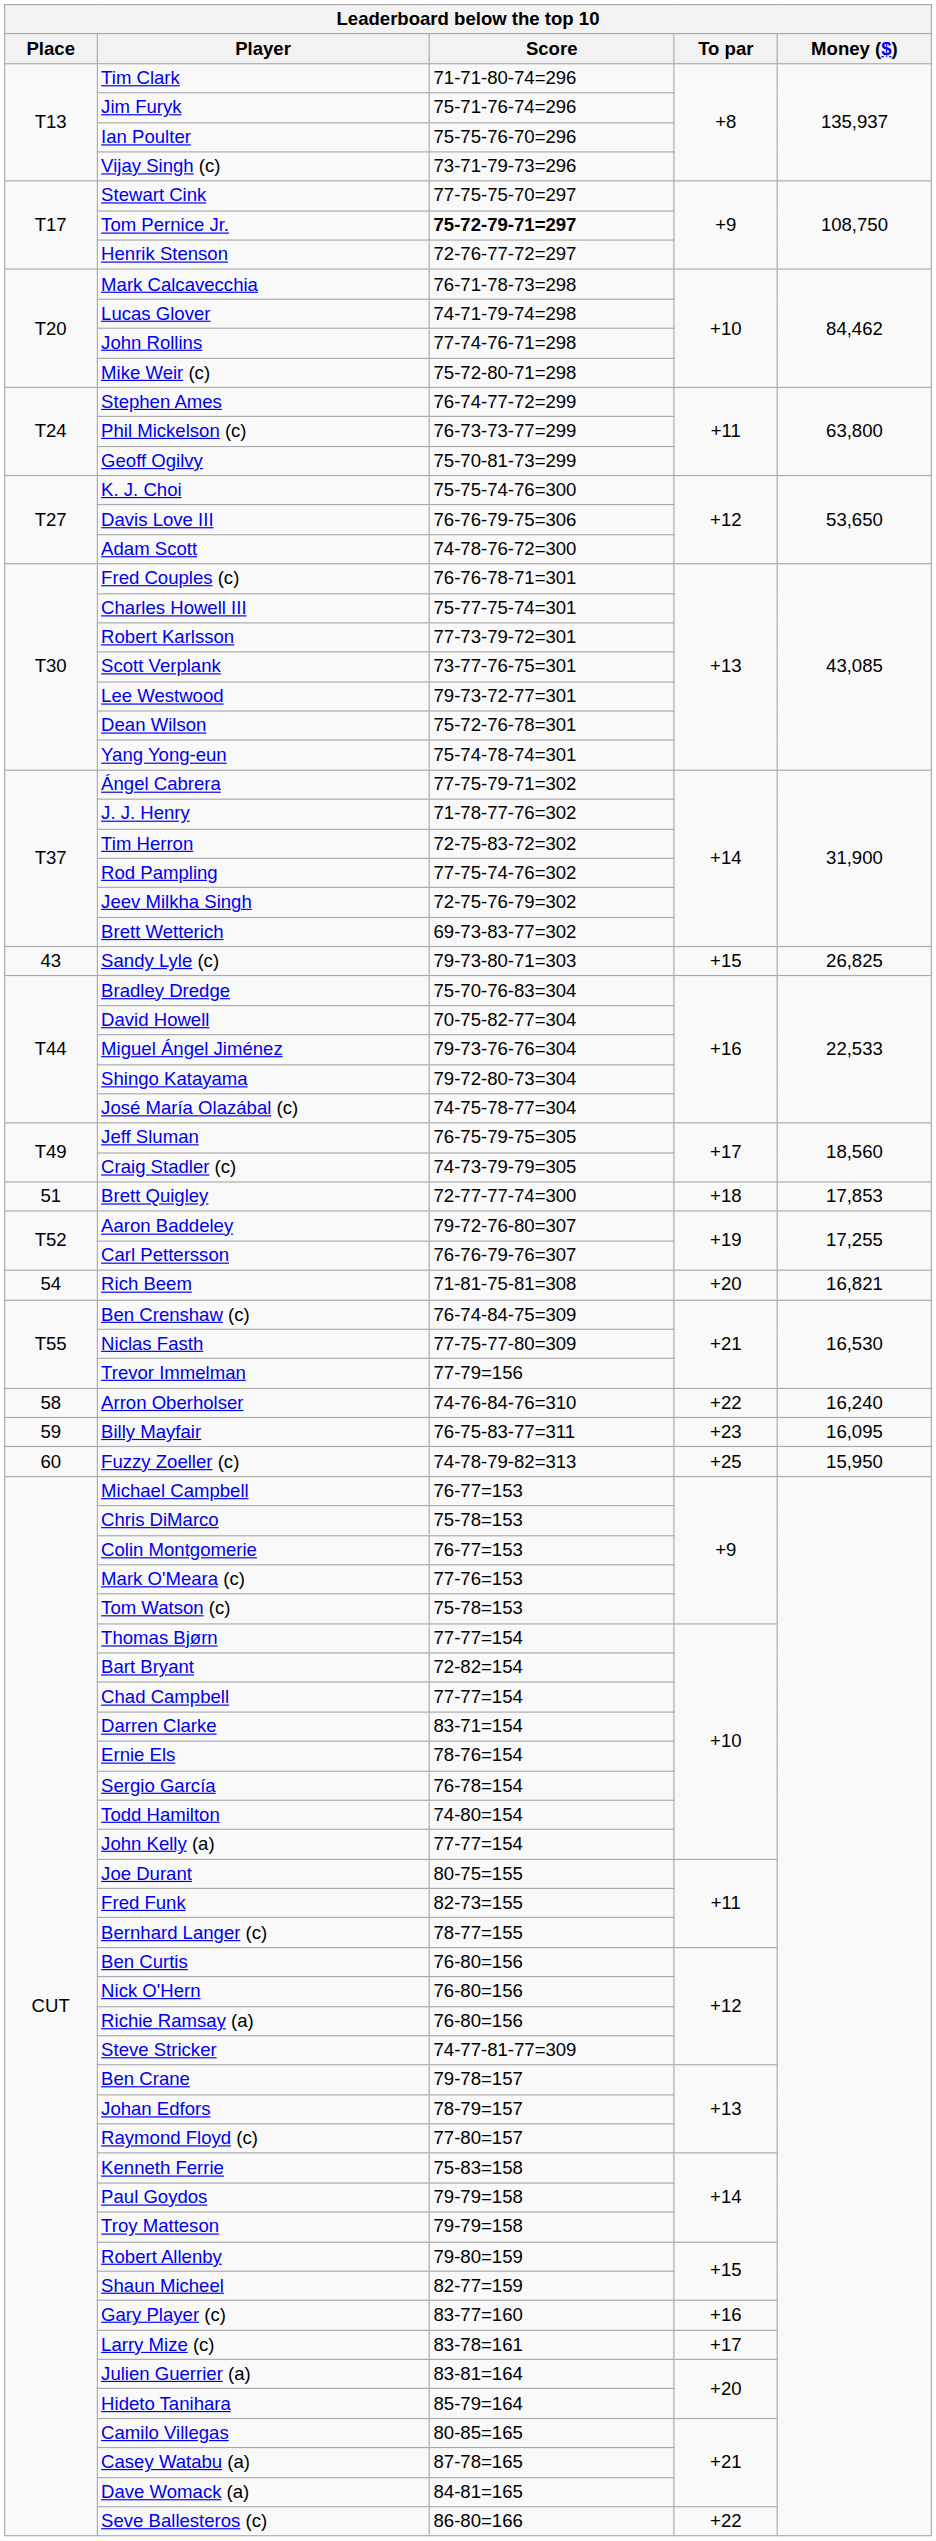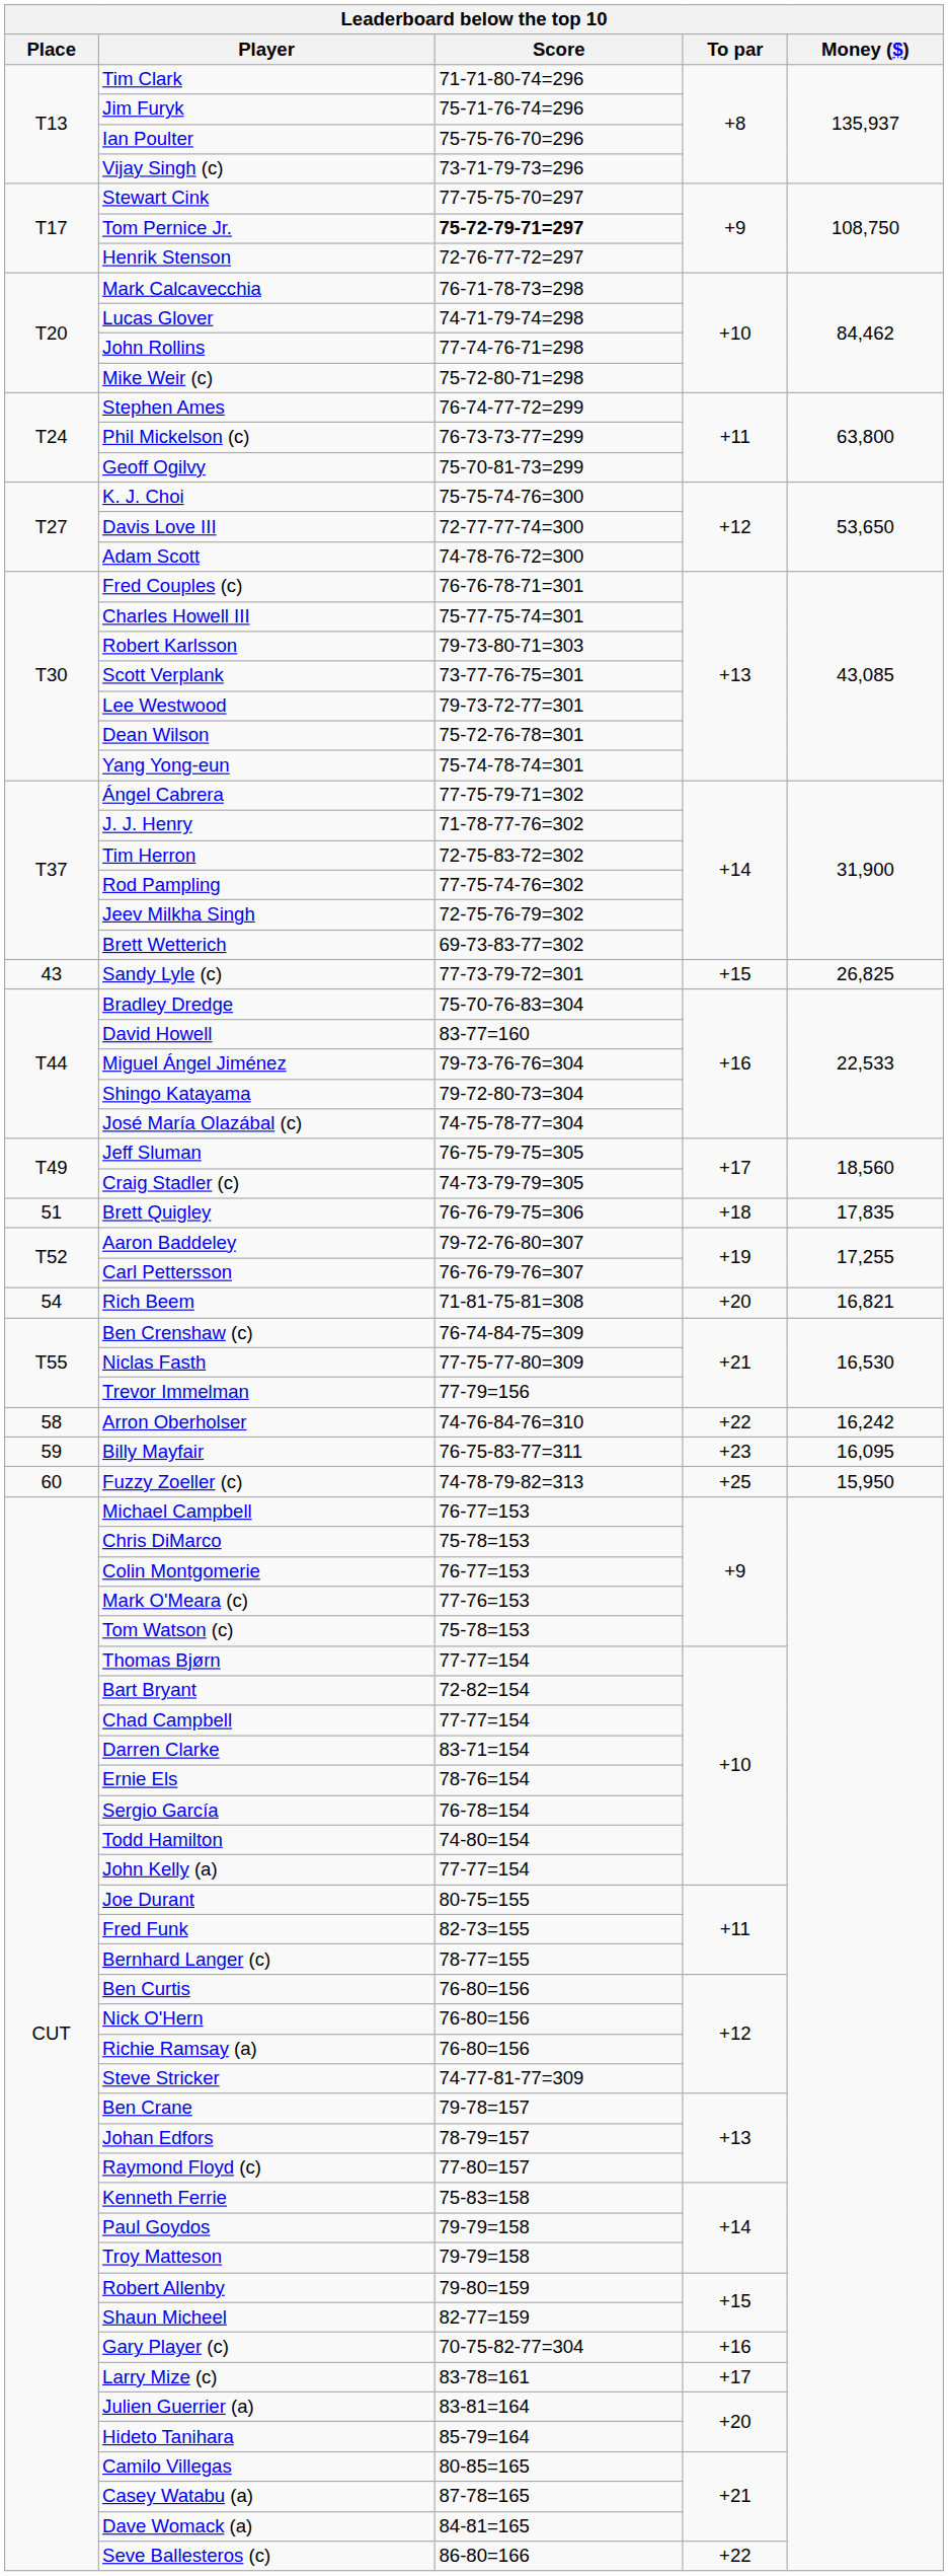Davis Love III | Score: 76-76-79-75=306 -> 72-77-77-74=300
Robert Karlsson | Score: 77-73-79-72=301 -> 79-73-80-71=303
Sandy Lyle (c) | Score: 79-73-80-71=303 -> 77-73-79-72=301
David Howell | Score: 70-75-82-77=304 -> 83-77=160
Brett Quigley | Score: 72-77-77-74=300 -> 76-76-79-75=306
Brett Quigley | Money ($): 17,853 -> 17,835
Arron Oberholser | Money ($): 16,240 -> 16,242
Gary Player (c) | Score: 83-77=160 -> 70-75-82-77=304
